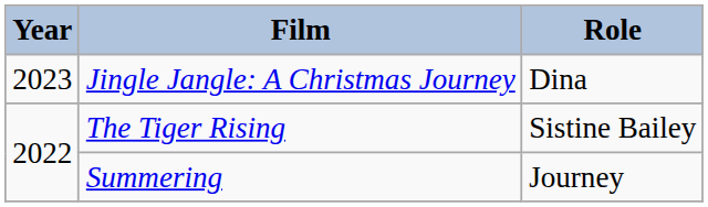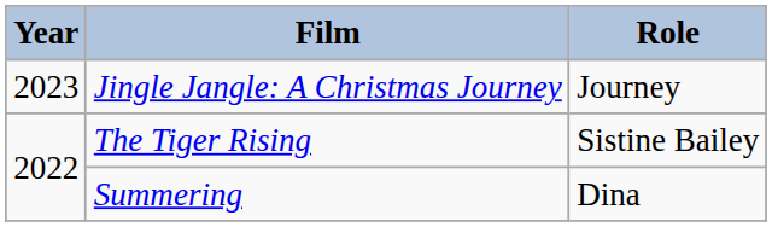Jingle Jangle: A Christmas Journey | Role: Dina -> Journey
Summering | Role: Journey -> Dina
